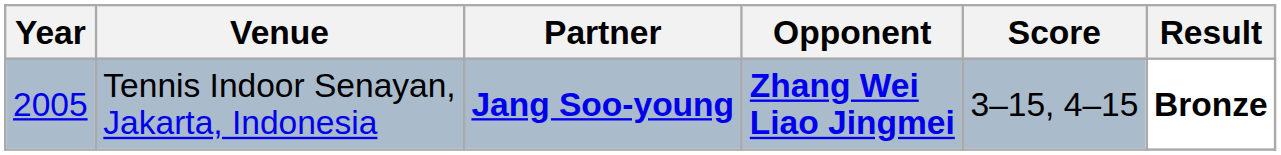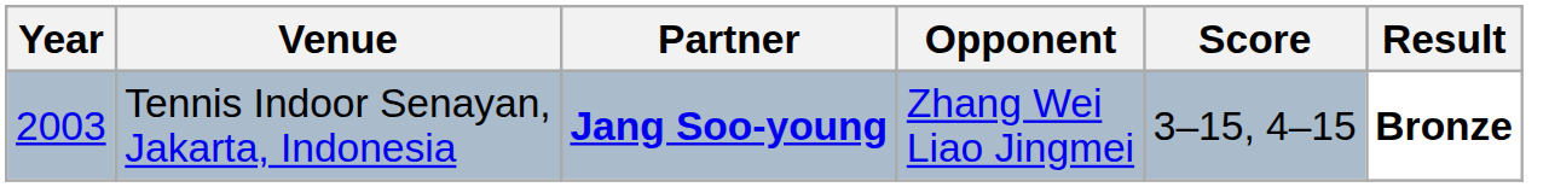Tennis Indoor Senayan, Jakarta, Indonesia | Year: 2005 -> 2003
Tennis Indoor Senayan, Jakarta, Indonesia | Opponent: bold -> normal
